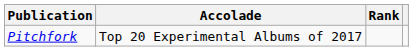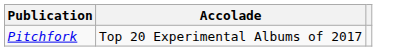- column: Rank
